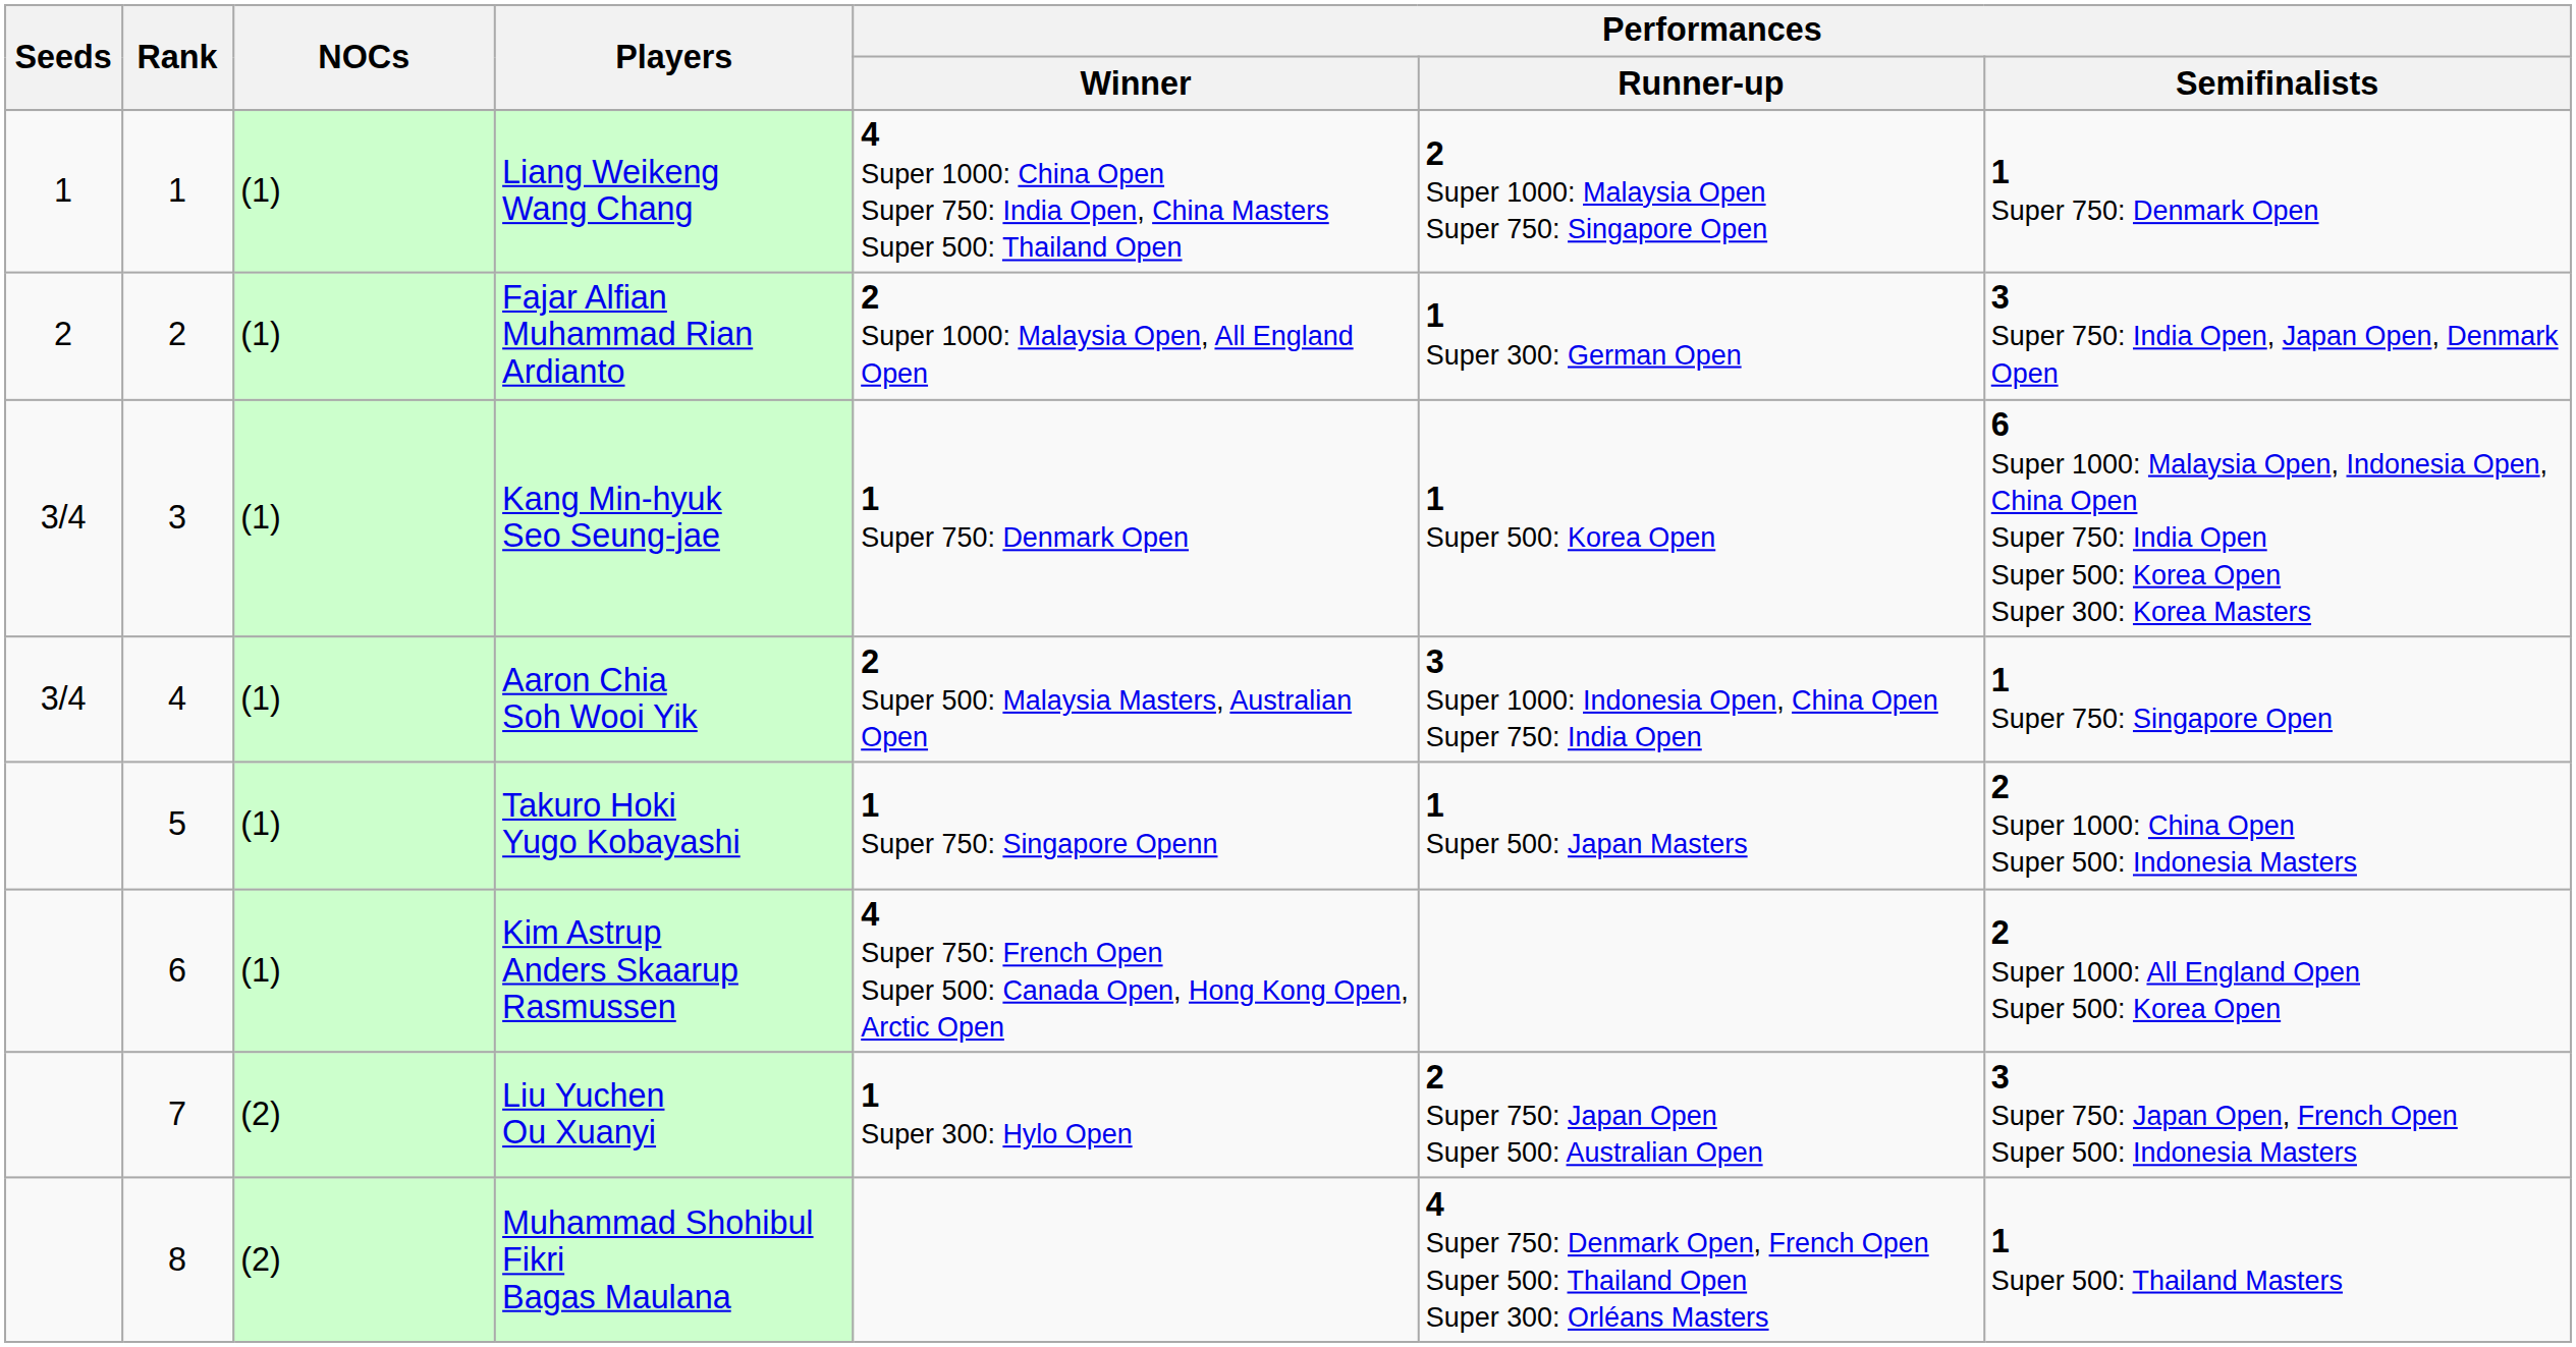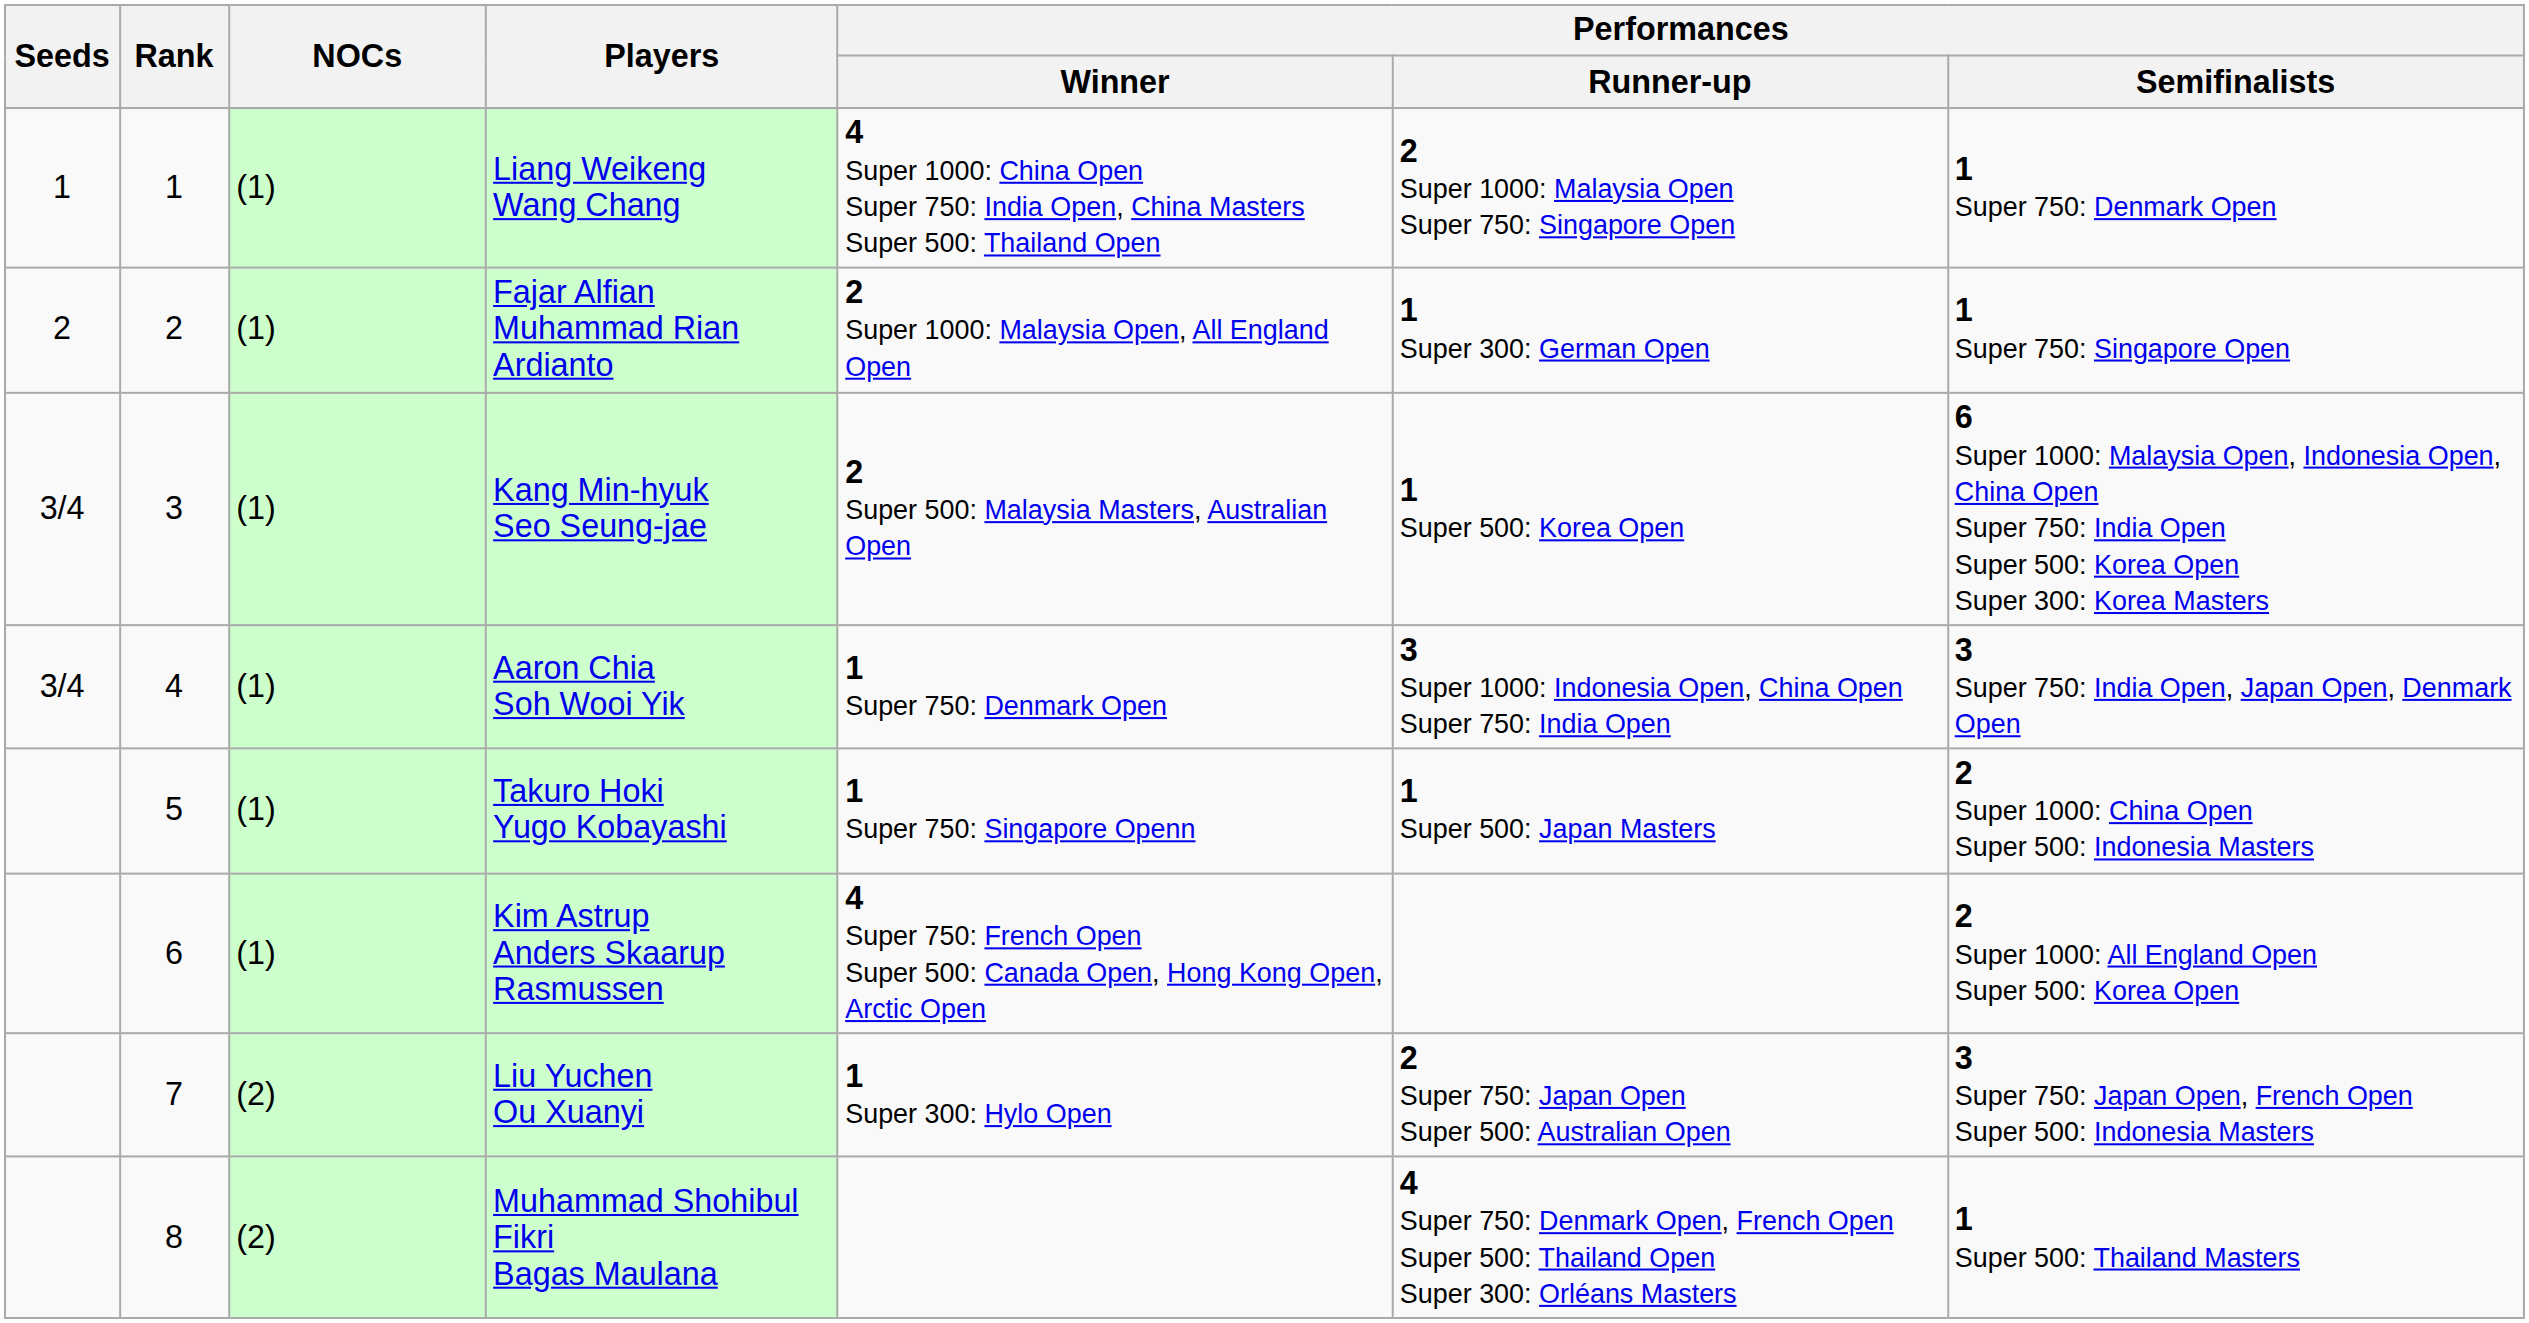Fajar Alfian Muhammad Rian Ardianto | Performances / Semifinalists: 3 Super 750: India Open, Japan Open, Denmark Open -> 1 Super 750: Singapore Open
Kang Min-hyuk Seo Seung-jae | Performances / Winner: 1 Super 750: Denmark Open -> 2 Super 500: Malaysia Masters, Australian Open
Aaron Chia Soh Wooi Yik | Performances / Winner: 2 Super 500: Malaysia Masters, Australian Open -> 1 Super 750: Denmark Open
Aaron Chia Soh Wooi Yik | Performances / Semifinalists: 1 Super 750: Singapore Open -> 3 Super 750: India Open, Japan Open, Denmark Open
